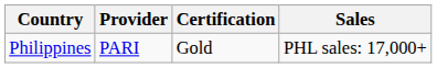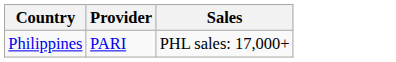- column: Certification | Gold
